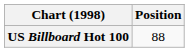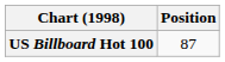US Billboard Hot 100 | Position: 88 -> 87
